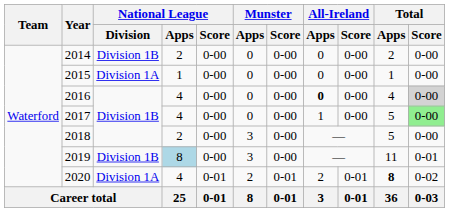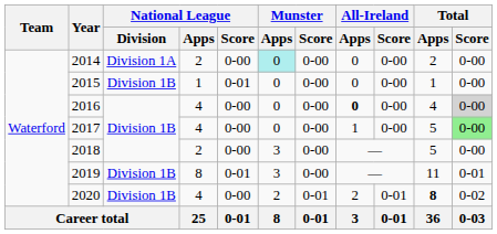2014 | National League / Division: Division 1B -> Division 1A
2014 | Munster / Apps: no background -> paleturquoise background
2015 | National League / Division: Division 1A -> Division 1B
2015 | National League / Score: 0-00 -> 0-01
2019 | National League / Apps: lightblue background -> no background
2019 | National League / Score: 0-00 -> 0-01
2020 | National League / Division: Division 1A -> Division 1B
2020 | National League / Score: 0-01 -> 0-00
